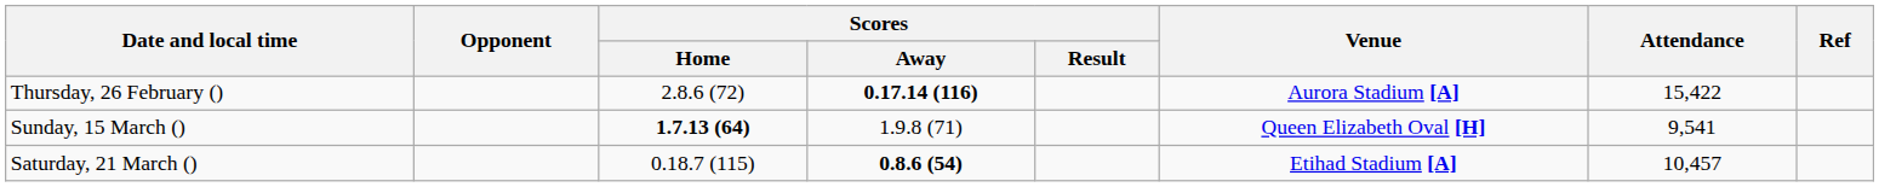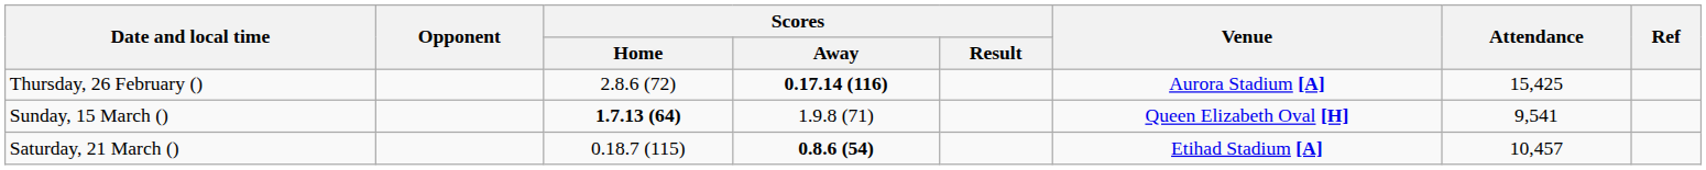Thursday, 26 February () | Attendance: 15,422 -> 15,425
